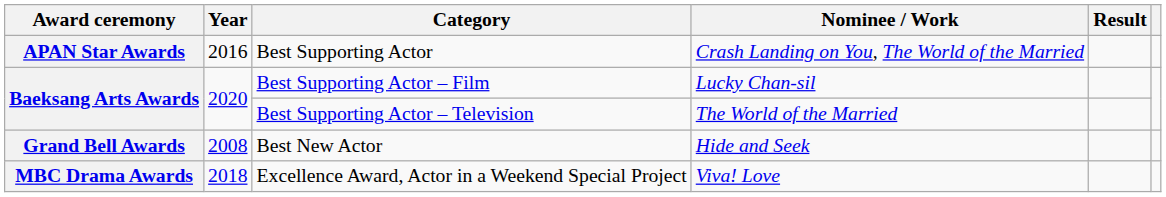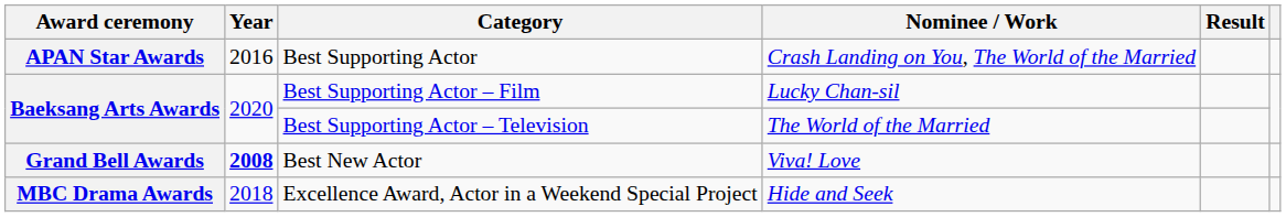Best New Actor | Year: normal -> bold
Best New Actor | Nominee / Work: Hide and Seek -> Viva! Love
Excellence Award, Actor in a Weekend Special Project | Nominee / Work: Viva! Love -> Hide and Seek
